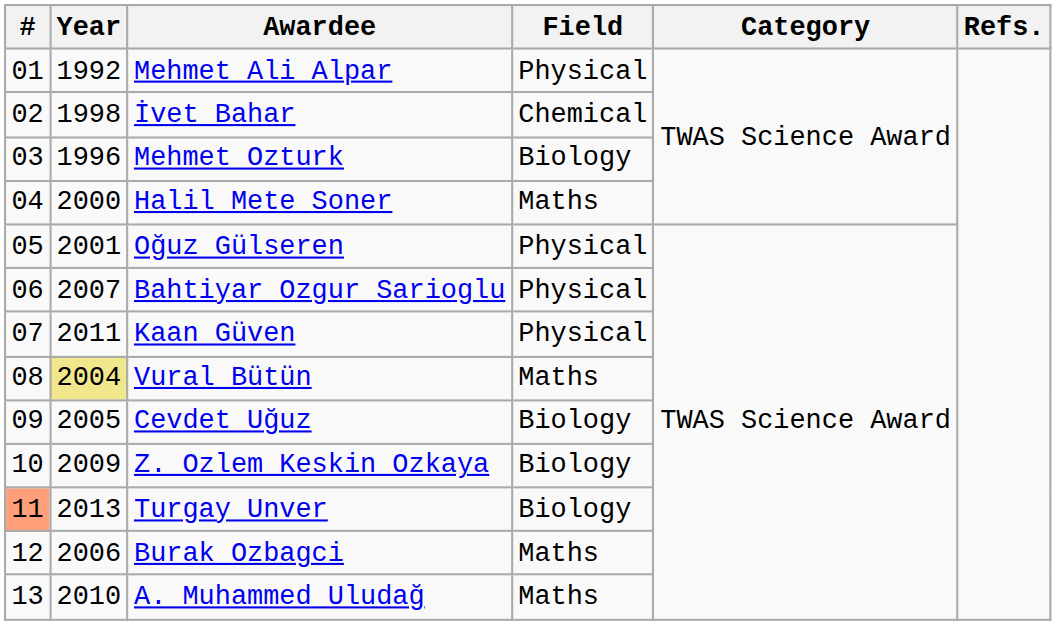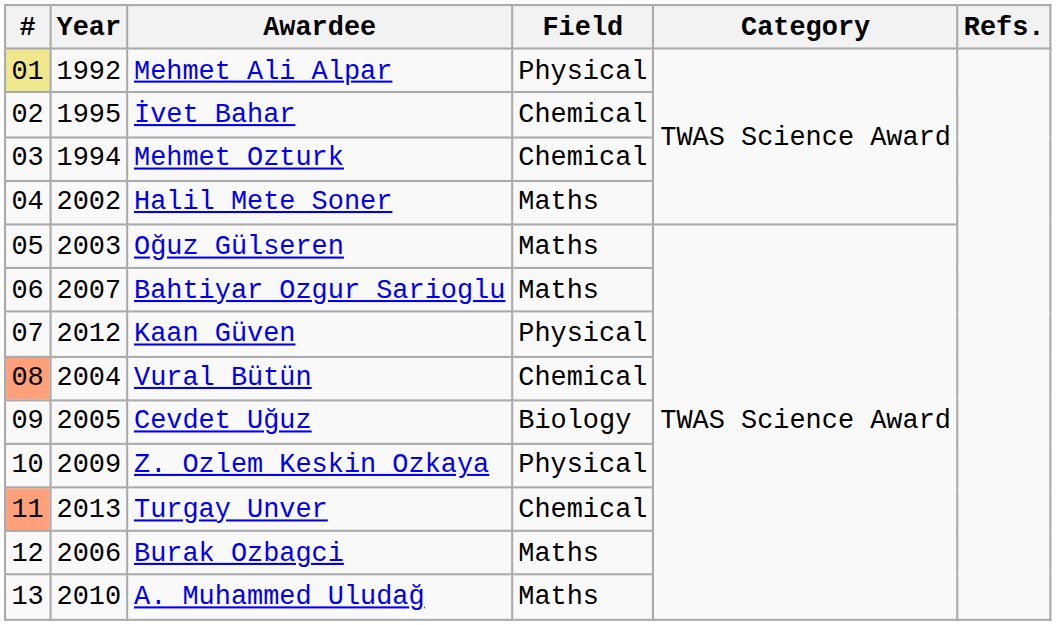Mehmet Ali Alpar | #: no background -> khaki background
İvet Bahar | Year: 1998 -> 1995
Mehmet Ozturk | Year: 1996 -> 1994
Mehmet Ozturk | Field: Biology -> Chemical
Halil Mete Soner | Year: 2000 -> 2002
Oğuz Gülseren | Year: 2001 -> 2003
Oğuz Gülseren | Field: Physical -> Maths
Bahtiyar Ozgur Sarioglu | Field: Physical -> Maths
Kaan Güven | Year: 2011 -> 2012
Vural Bütün | #: no background -> lightsalmon background
Vural Bütün | Year: khaki background -> no background
Vural Bütün | Field: Maths -> Chemical
Z. Ozlem Keskin Ozkaya | Field: Biology -> Physical
Turgay Unver | Field: Biology -> Chemical
